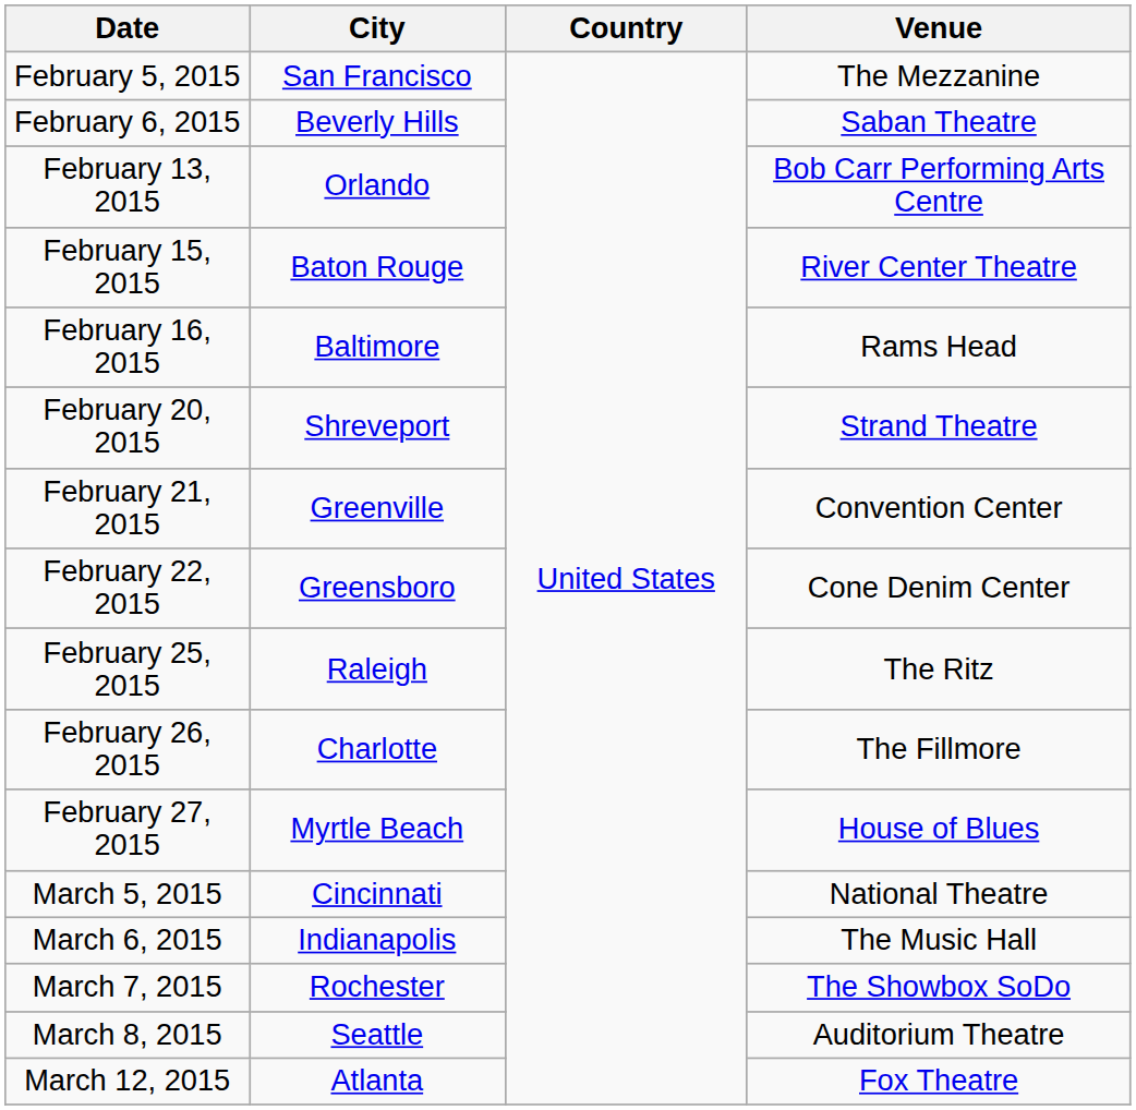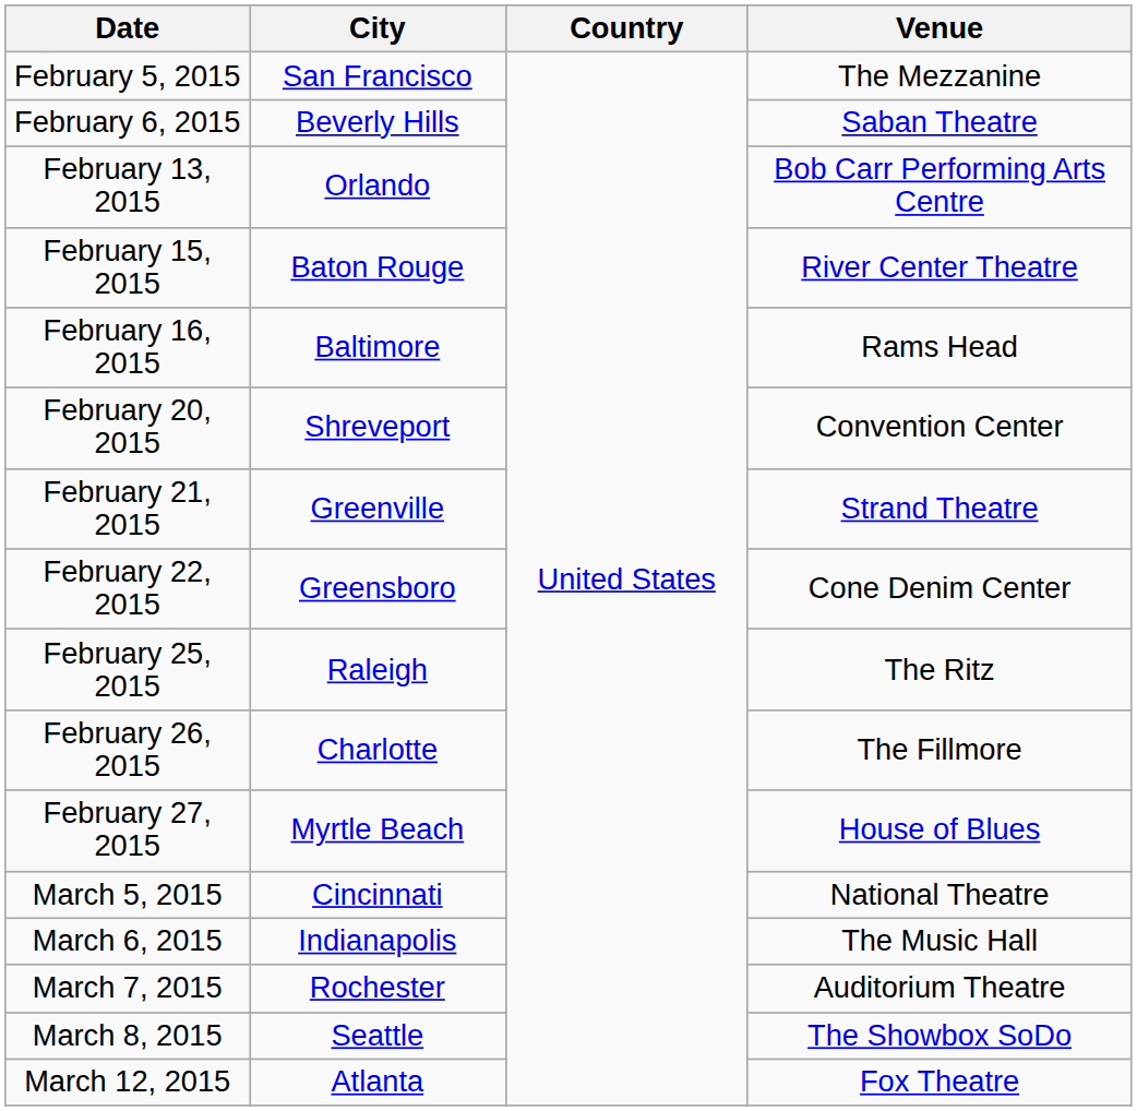February 20, 2015 | Venue: Strand Theatre -> Convention Center
February 21, 2015 | Venue: Convention Center -> Strand Theatre
March 7, 2015 | Venue: The Showbox SoDo -> Auditorium Theatre
March 8, 2015 | Venue: Auditorium Theatre -> The Showbox SoDo
